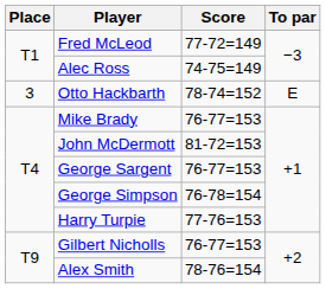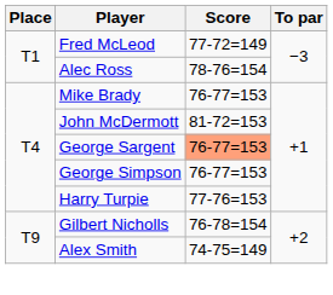Alec Ross | Score: 74-75=149 -> 78-76=154
- row: 3 | Otto Hackbarth | 78-74=152 | E
George Sargent | Score: no background -> lightsalmon background
George Simpson | Score: 76-78=154 -> 76-77=153
Gilbert Nicholls | Score: 76-77=153 -> 76-78=154
Alex Smith | Score: 78-76=154 -> 74-75=149
